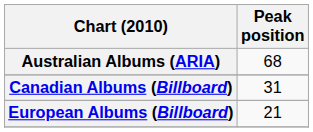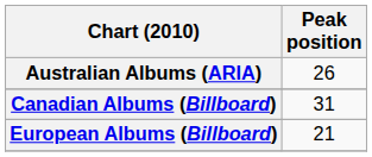Australian Albums (ARIA) | Peak position: 68 -> 26
